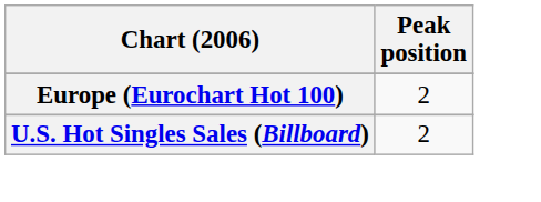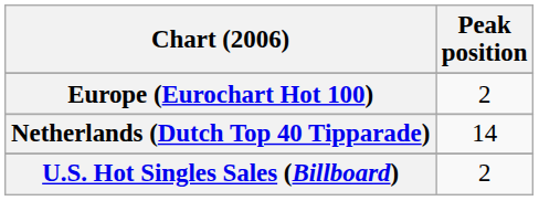+ row: Netherlands (Dutch Top 40 Tipparade) | 14
